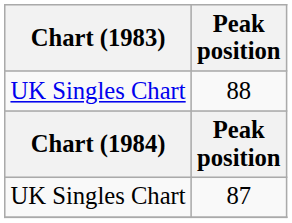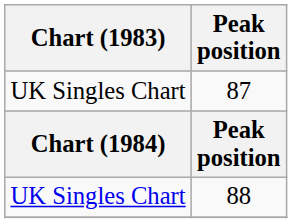rows swapped: 88 <-> 87
